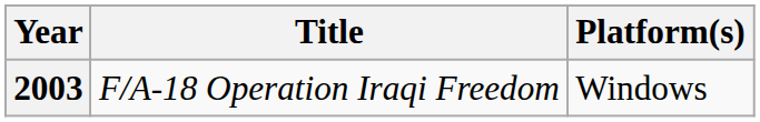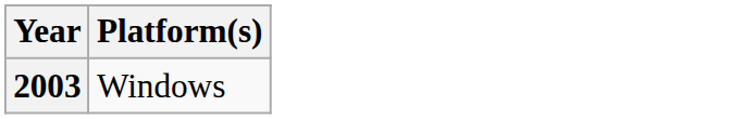- column: Title | F/A-18 Operation Iraqi Freedom
